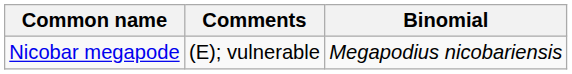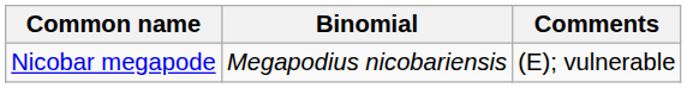columns swapped: Binomial <-> Comments
